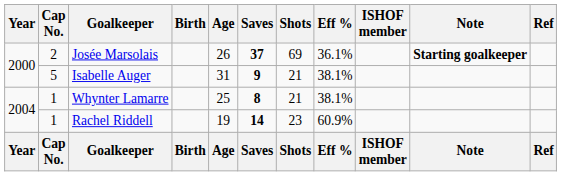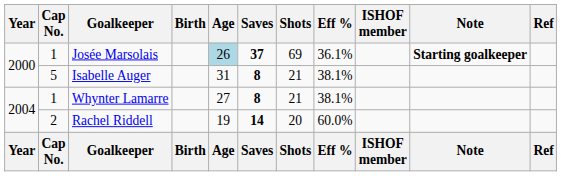Josée Marsolais | Cap No.: 2 -> 1
Josée Marsolais | Age: no background -> lightblue background
Isabelle Auger | Saves: 9 -> 8
Whynter Lamarre | Age: 25 -> 27
Rachel Riddell | Cap No.: 1 -> 2
Rachel Riddell | Shots: 23 -> 20
Rachel Riddell | Eff %: 60.9% -> 60.0%
